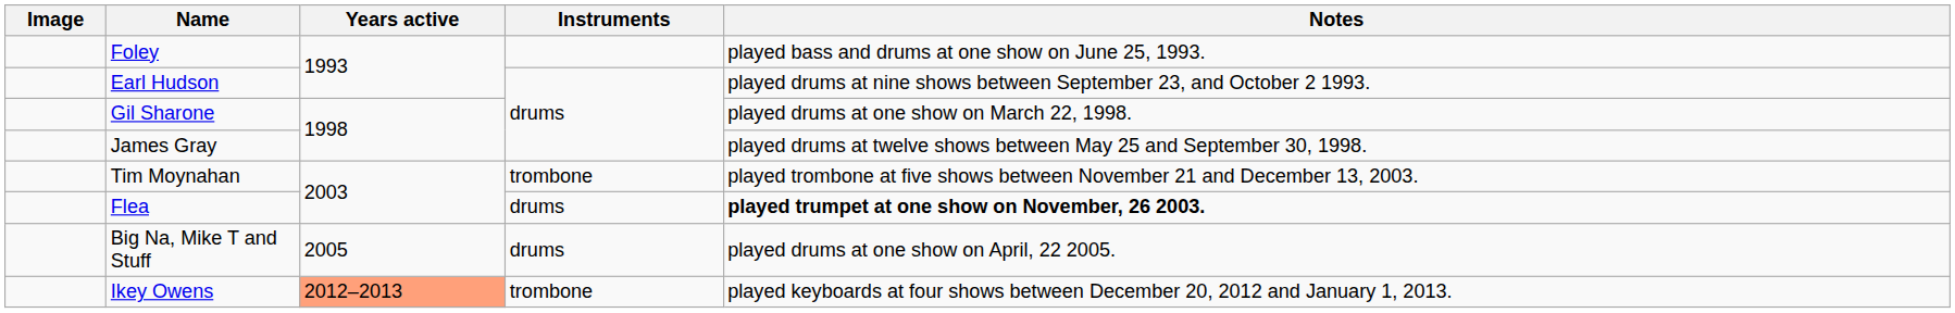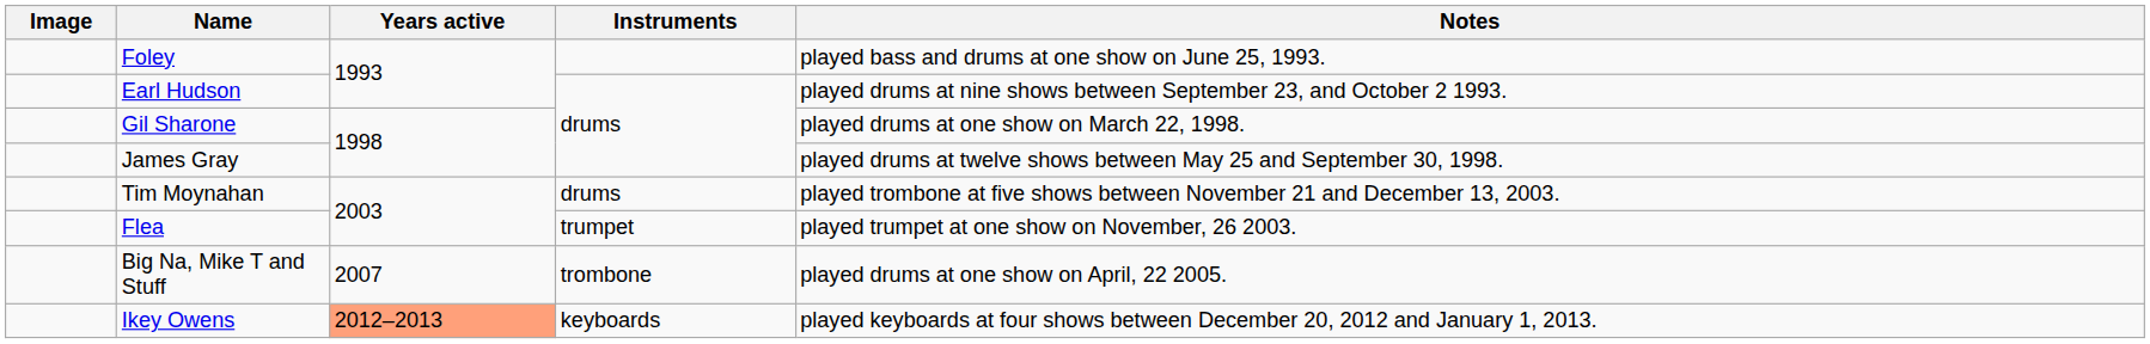Tim Moynahan | Instruments: trombone -> drums
Flea | Instruments: drums -> trumpet
Flea | Notes: bold -> normal
Big Na, Mike T and Stuff | Years active: 2005 -> 2007
Big Na, Mike T and Stuff | Instruments: drums -> trombone
Ikey Owens | Instruments: trombone -> keyboards
